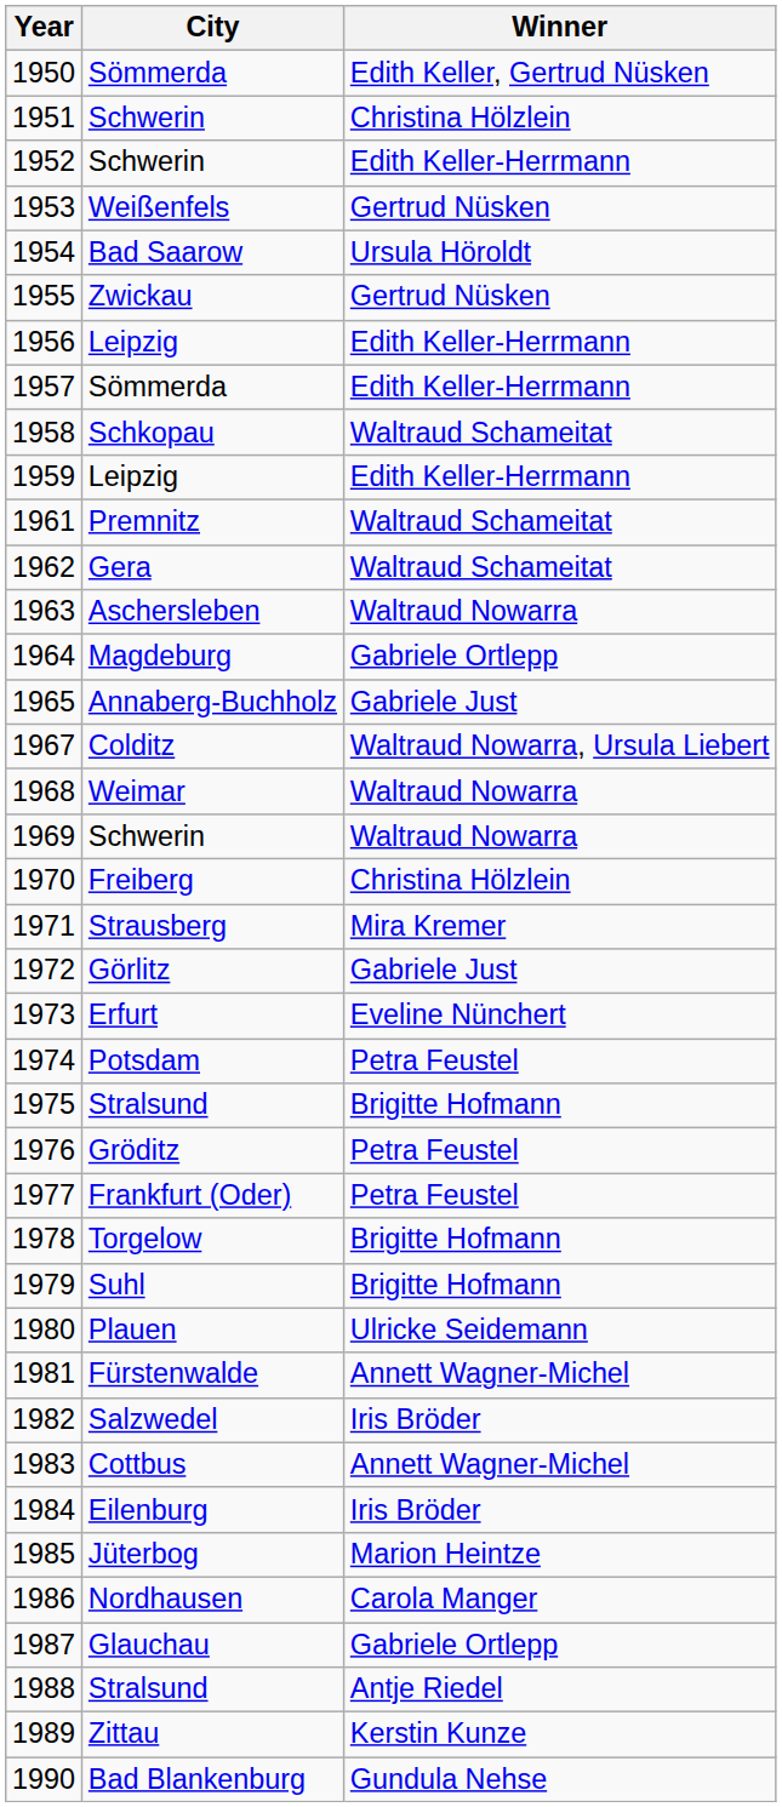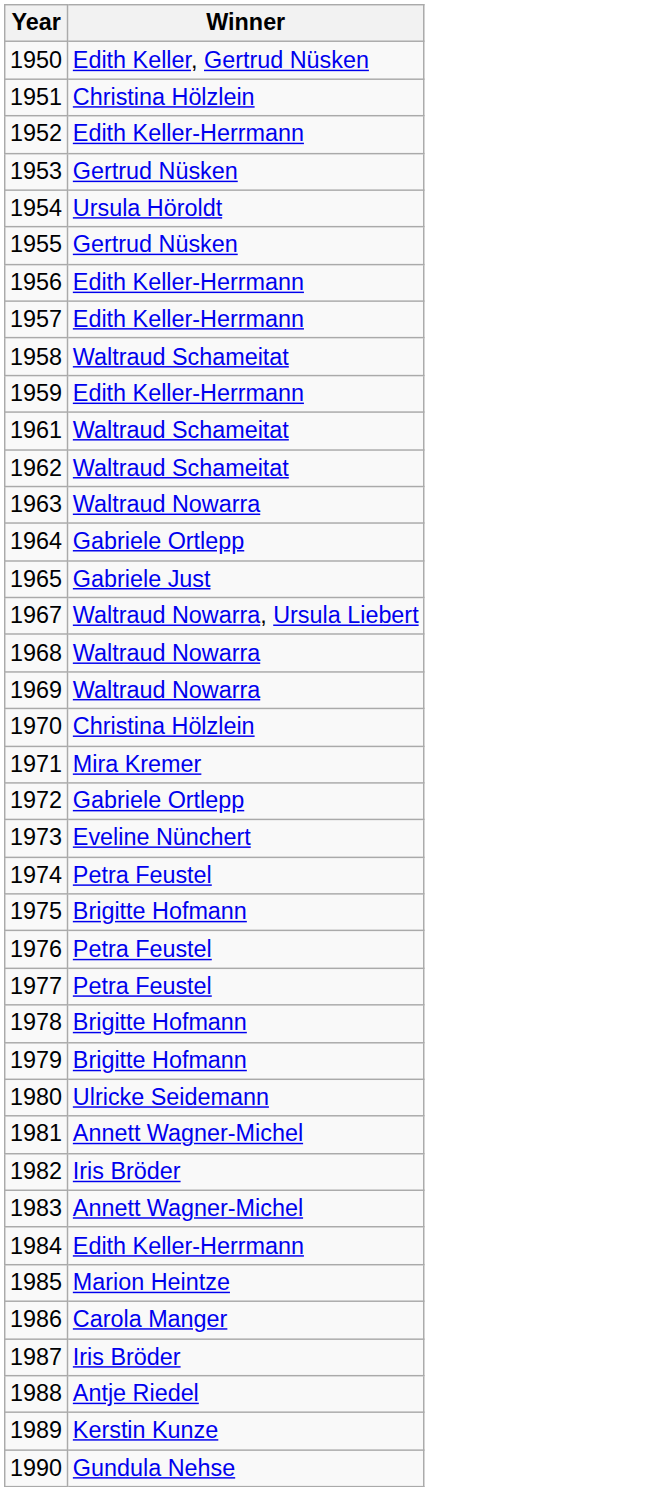- column: City | Sömmerda | Schwerin | Schwerin | Weißenfels | Bad Saarow | Zwickau | Leipzig | Sömmerda | Schkopau | Leipzig | Premnitz | Gera | Aschersleben | Magdeburg | Annaberg-Buchholz | Colditz | Weimar | Schwerin | Freiberg | Strausberg | Görlitz | Erfurt | Potsdam | Stralsund | Gröditz | Frankfurt (Oder) | Torgelow | Suhl | Plauen | Fürstenwalde | Salzwedel | Cottbus | Eilenburg | Jüterbog | Nordhausen | Glauchau | Stralsund | Zittau | Bad Blankenburg
1972 | Winner: Gabriele Just -> Gabriele Ortlepp
1984 | Winner: Iris Bröder -> Edith Keller-Herrmann
1987 | Winner: Gabriele Ortlepp -> Iris Bröder
